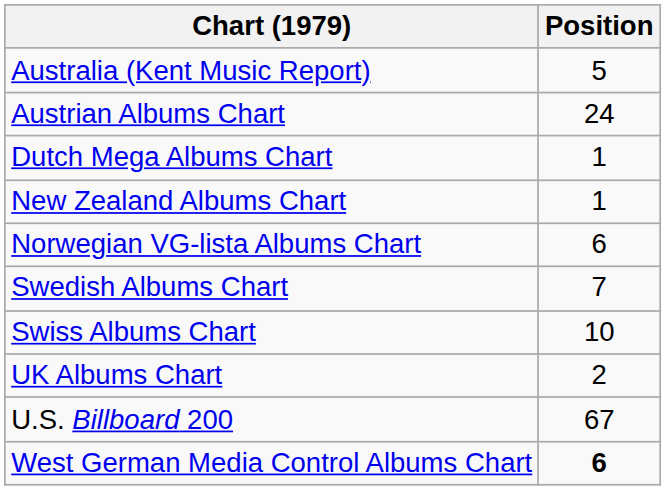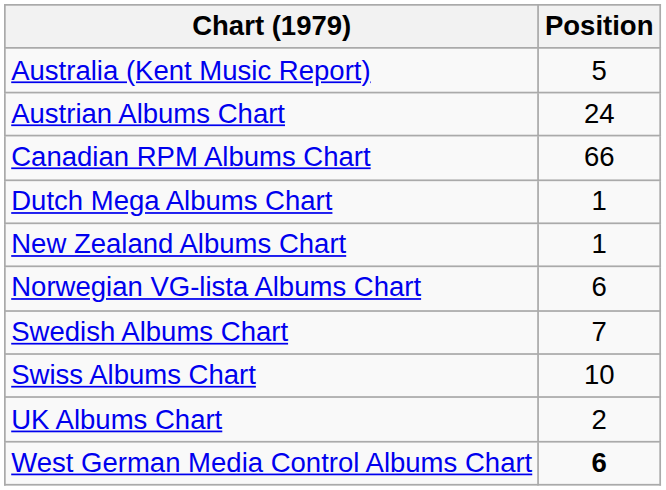+ row: Canadian RPM Albums Chart | 66
- row: U.S. Billboard 200 | 67
